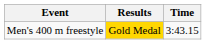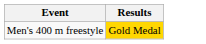- column: Time | 3:43.15
